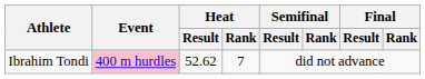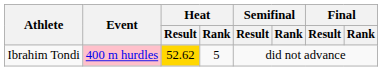Ibrahim Tondi | Heat / Result: no background -> gold background
Ibrahim Tondi | Heat / Rank: 7 -> 5
